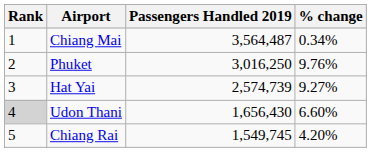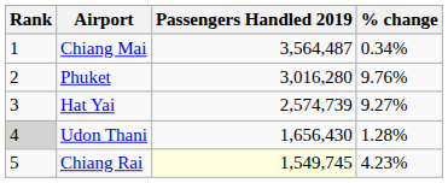Phuket | Passengers Handled 2019: 3,016,250 -> 3,016,280
Udon Thani | % change: 6.60% -> 1.28%
Chiang Rai | Passengers Handled 2019: no background -> lightyellow background
Chiang Rai | % change: 4.20% -> 4.23%
